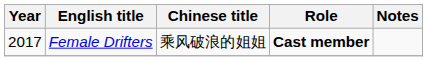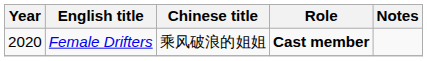Female Drifters | Year: 2017 -> 2020
